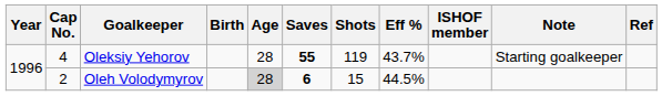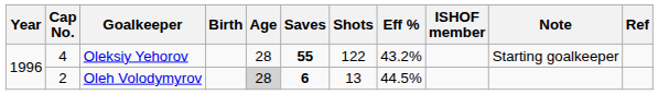Oleksiy Yehorov | Shots: 119 -> 122
Oleksiy Yehorov | Eff %: 43.7% -> 43.2%
Oleh Volodymyrov | Shots: 15 -> 13
